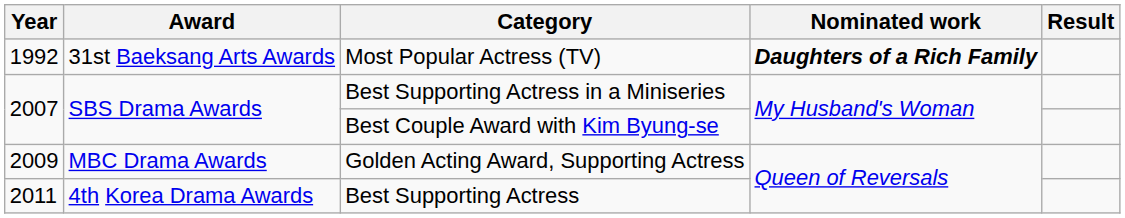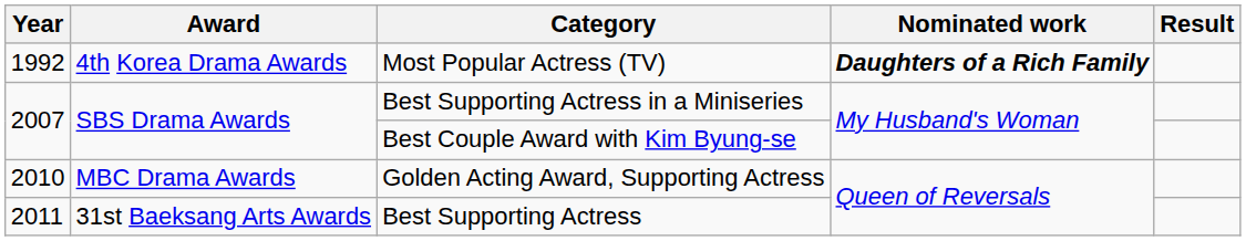Most Popular Actress (TV) | Award: 31st Baeksang Arts Awards -> 4th Korea Drama Awards
Golden Acting Award, Supporting Actress | Year: 2009 -> 2010
Best Supporting Actress | Award: 4th Korea Drama Awards -> 31st Baeksang Arts Awards
